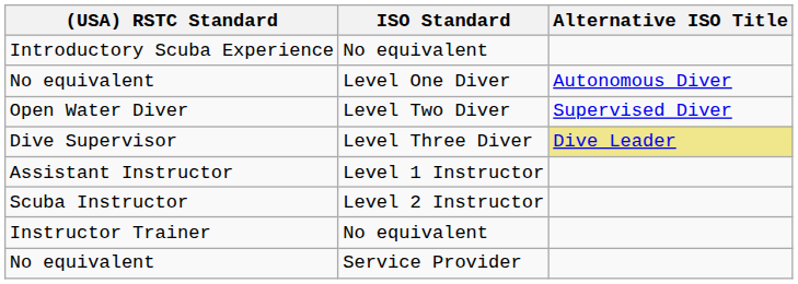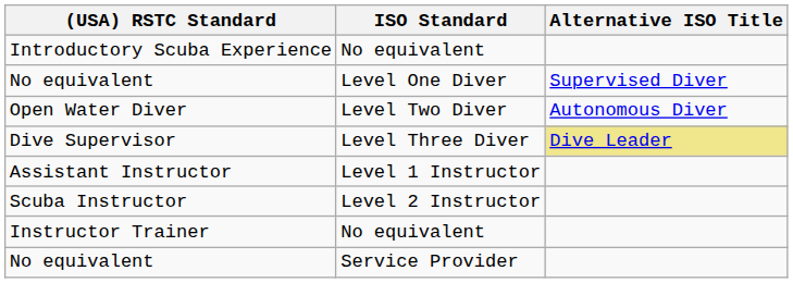No equivalent / Level One Diver | Alternative ISO Title: Autonomous Diver -> Supervised Diver
Open Water Diver | Alternative ISO Title: Supervised Diver -> Autonomous Diver
